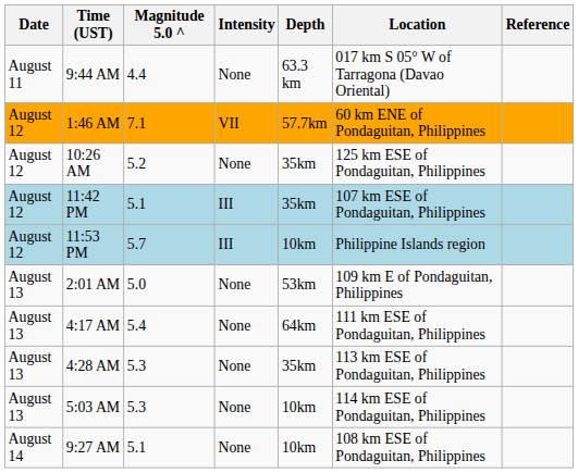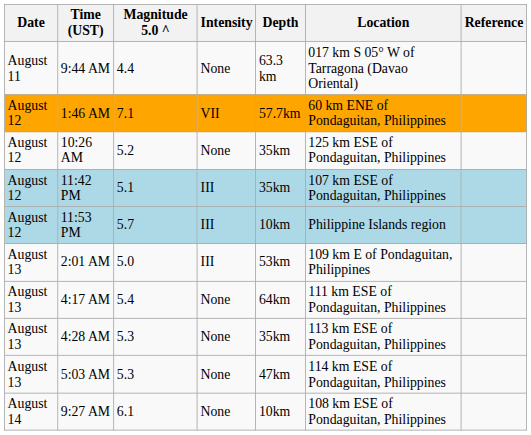2:01 AM | Intensity: None -> III
5:03 AM | Depth: 10km -> 47km
9:27 AM | Magnitude 5.0 ^: 5.1 -> 6.1
